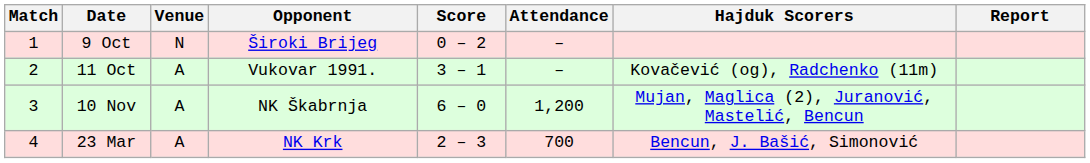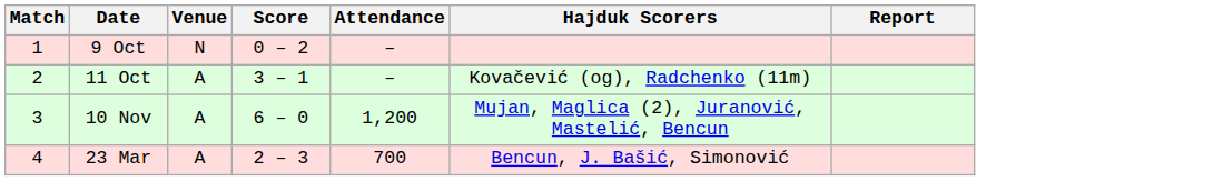- column: Opponent | Široki Brijeg | Vukovar 1991. | NK Škabrnja | NK Krk
